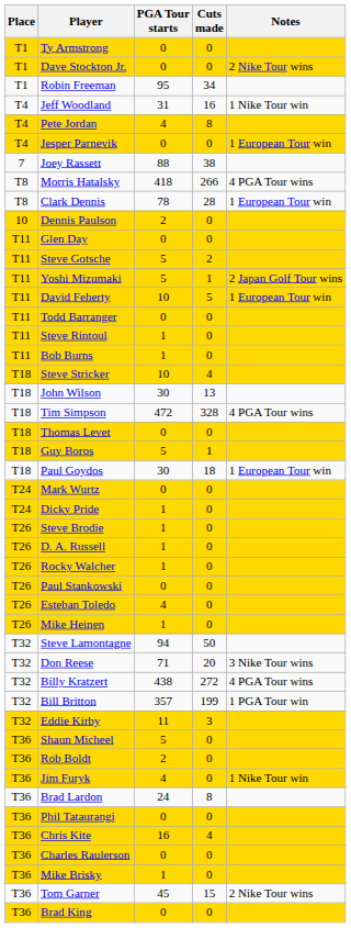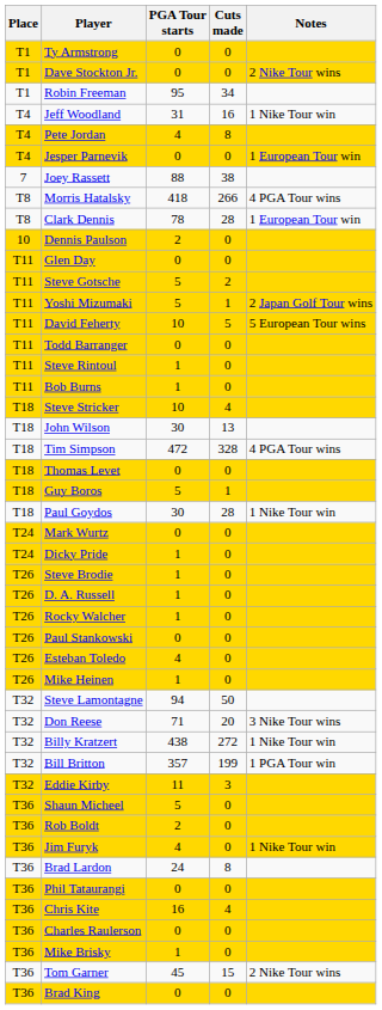David Feherty | Notes: 1 European Tour win -> 5 European Tour wins
Paul Goydos | Cuts made: 18 -> 28
Paul Goydos | Notes: 1 European Tour win -> 1 Nike Tour win
Billy Kratzert | Notes: 4 PGA Tour wins -> 1 Nike Tour win
